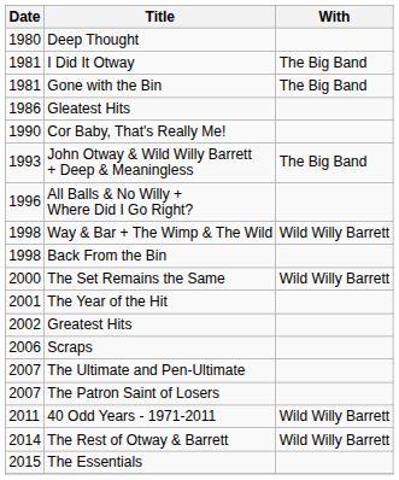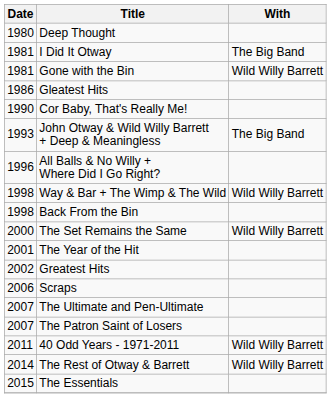Gone with the Bin | With: The Big Band -> Wild Willy Barrett
